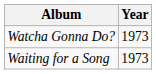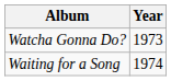Waiting for a Song | Year: 1973 -> 1974
